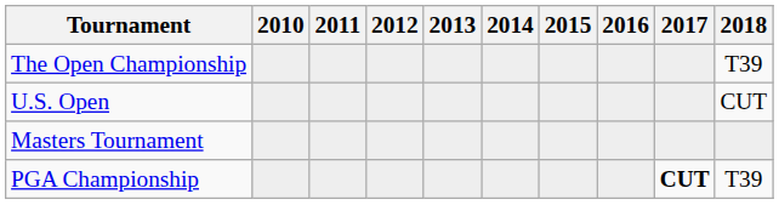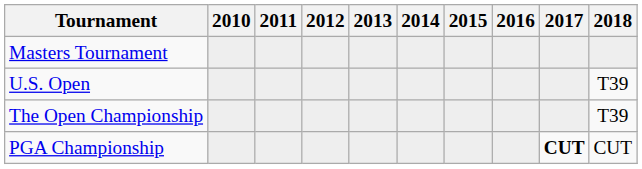rows swapped: Masters Tournament <-> The Open Championship
U.S. Open | 2018: CUT -> T39
PGA Championship | 2018: T39 -> CUT
